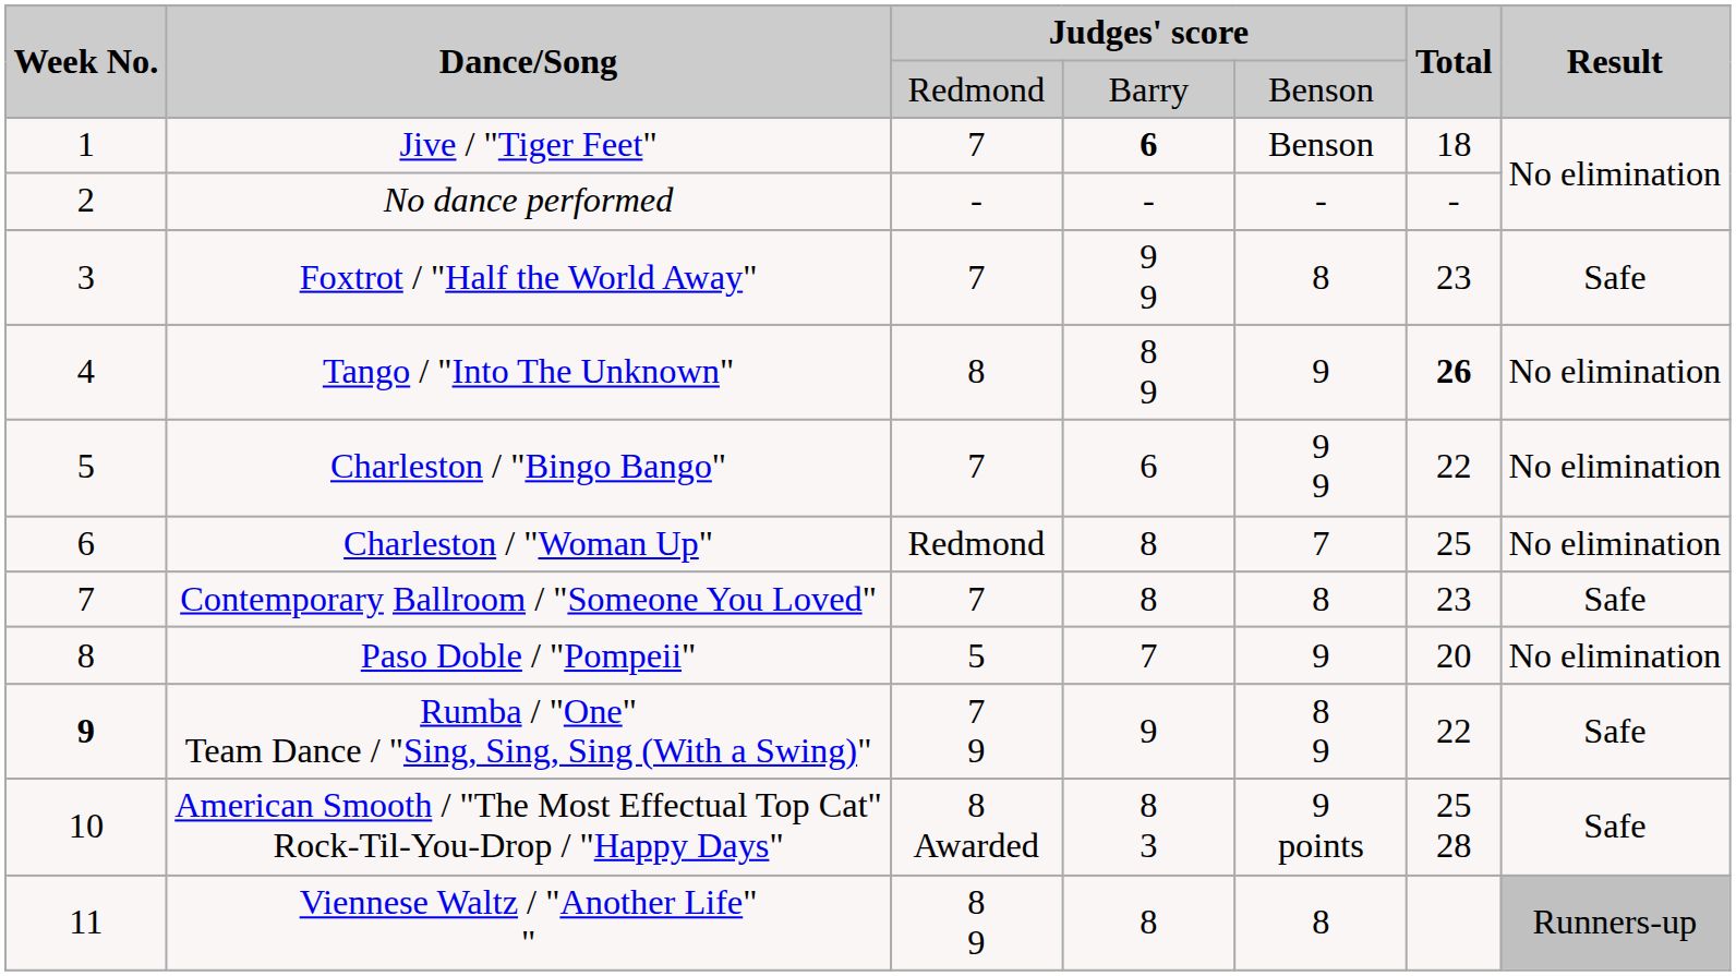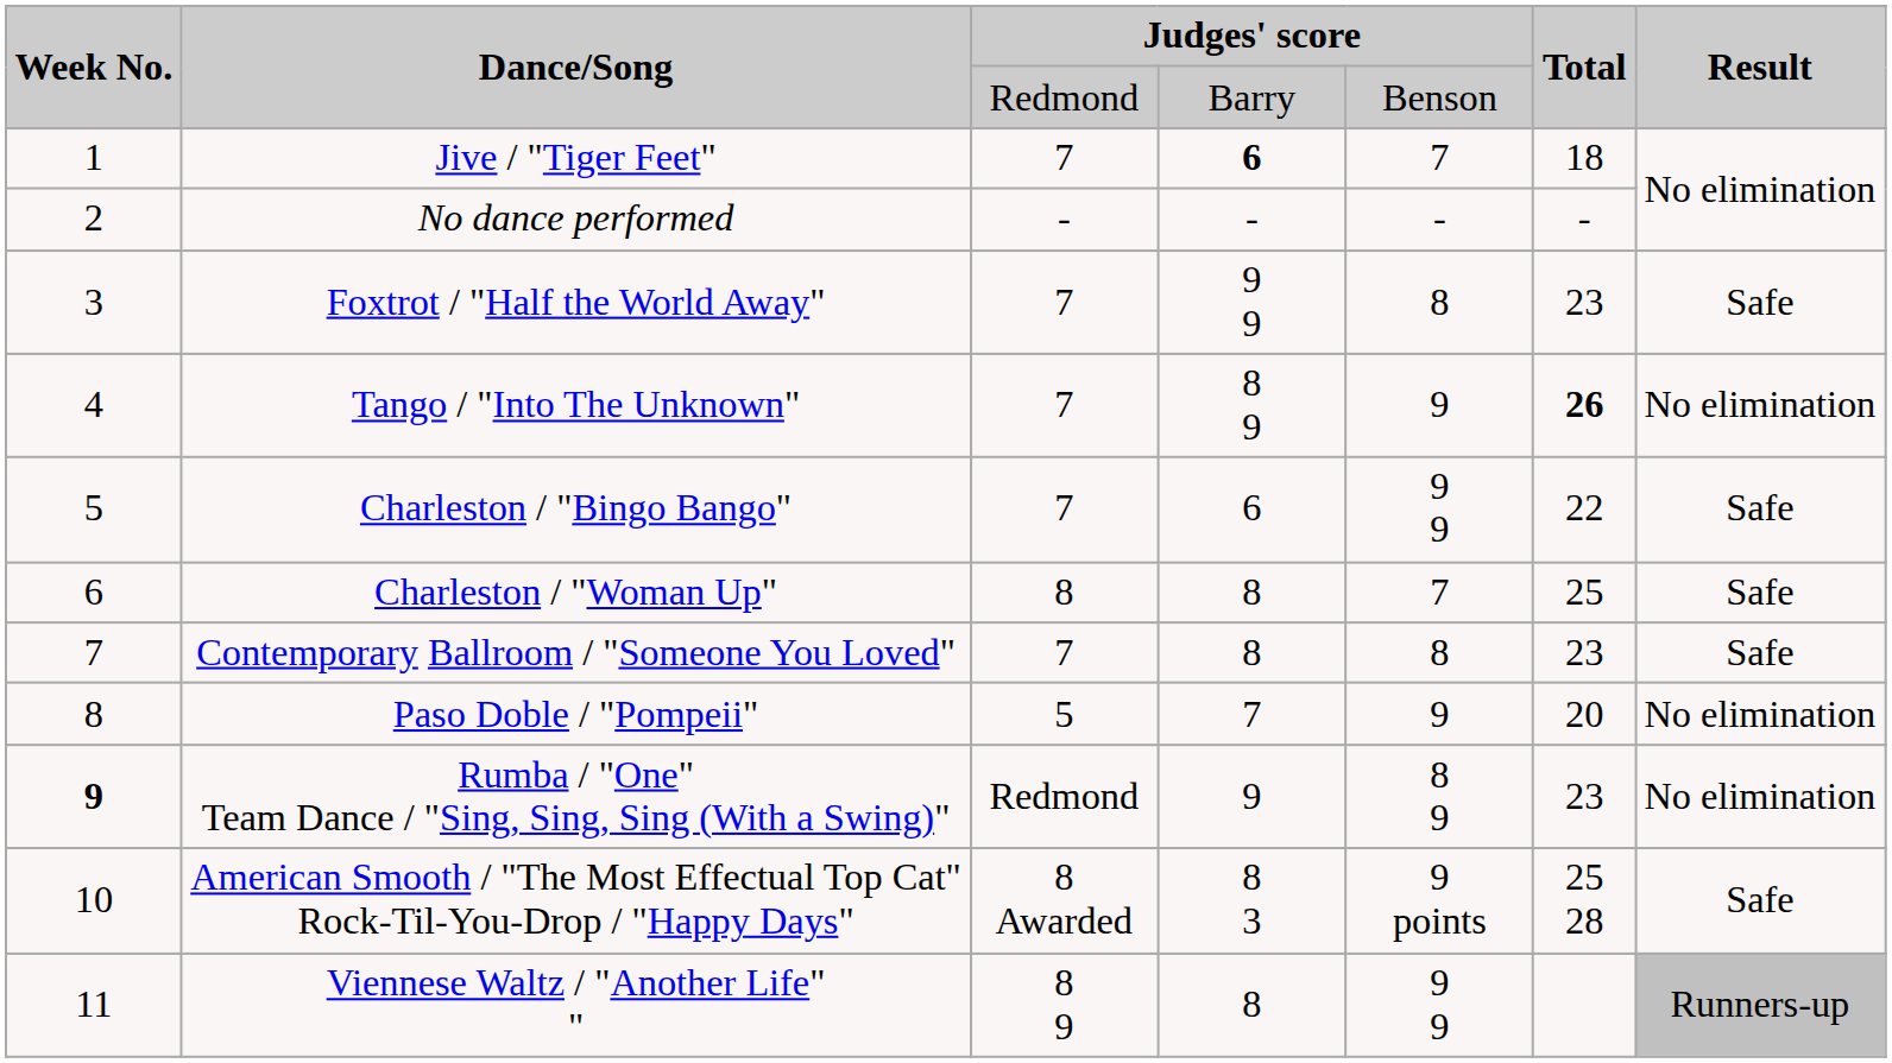Jive / "Tiger Feet" | column 5: Benson -> 7
Tango / "Into The Unknown" | column 3: 8 -> 7
Charleston / "Bingo Bango" | Result: No elimination -> Safe
Charleston / "Woman Up" | column 3: Redmond -> 8
Charleston / "Woman Up" | Result: No elimination -> Safe
Rumba / "One" Team Dance / "Sing, Sing, Sing (With a Swing)" | column 3: 7 9 -> Redmond
Rumba / "One" Team Dance / "Sing, Sing, Sing (With a Swing)" | Total: 22 -> 23
Rumba / "One" Team Dance / "Sing, Sing, Sing (With a Swing)" | Result: Safe -> No elimination
Viennese Waltz / "Another Life" " | column 5: 8 -> 9 9
